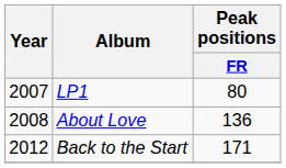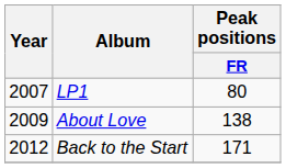About Love | Year: 2008 -> 2009
About Love | Peak positions / FR: 136 -> 138
